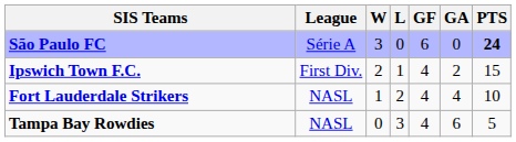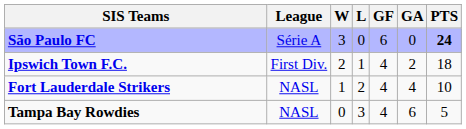Ipswich Town F.C. | PTS: 15 -> 18
